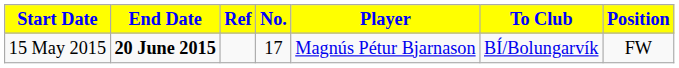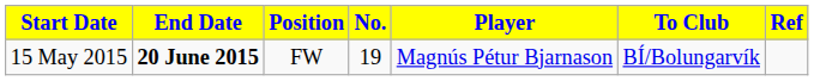columns swapped: Position <-> Ref
15 May 2015 | No.: 17 -> 19
